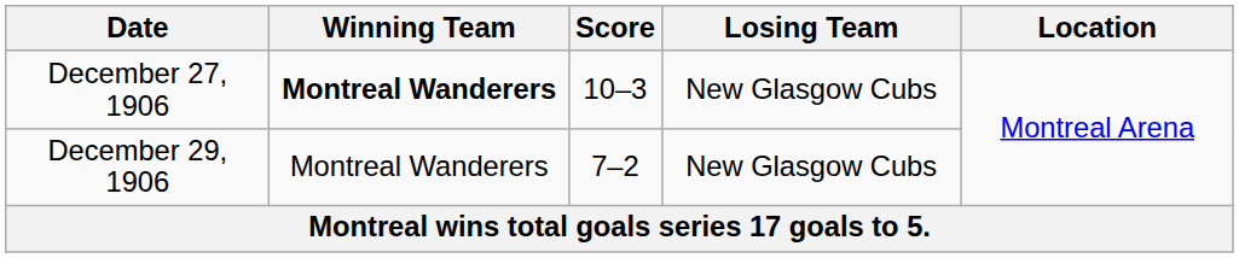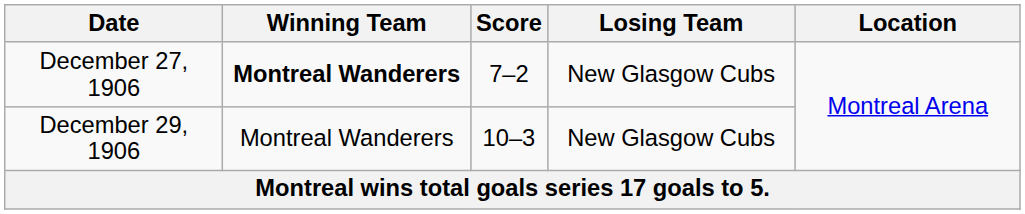December 27, 1906 | Score: 10–3 -> 7–2
December 29, 1906 | Score: 7–2 -> 10–3
